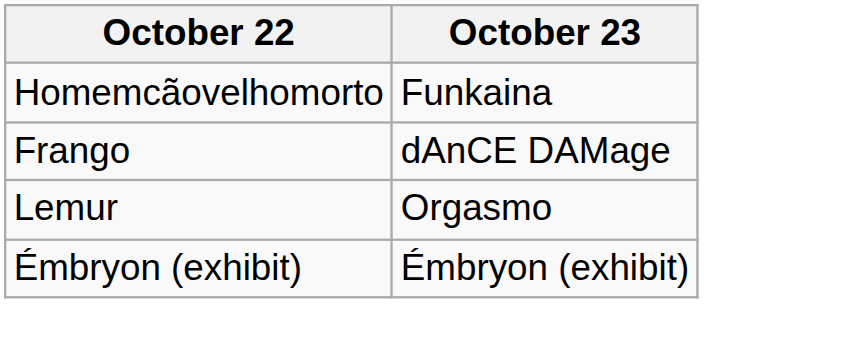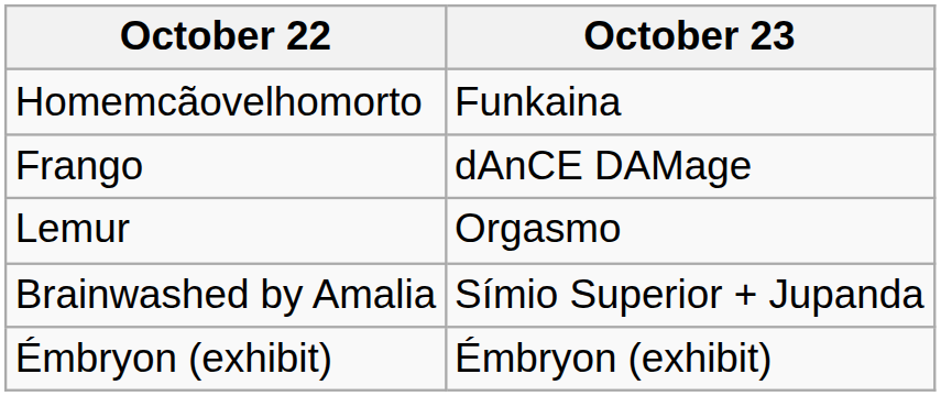+ row: Brainwashed by Amalia | Símio Superior + Jupanda
